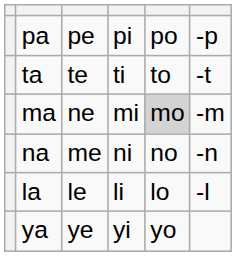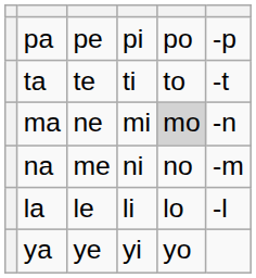ma | column 6: -m -> -n
na | column 6: -n -> -m
